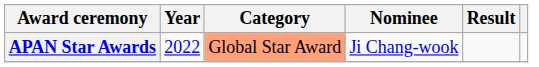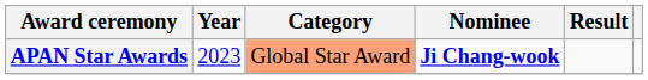APAN Star Awards | Year: 2022 -> 2023
APAN Star Awards | Nominee: normal -> bold
